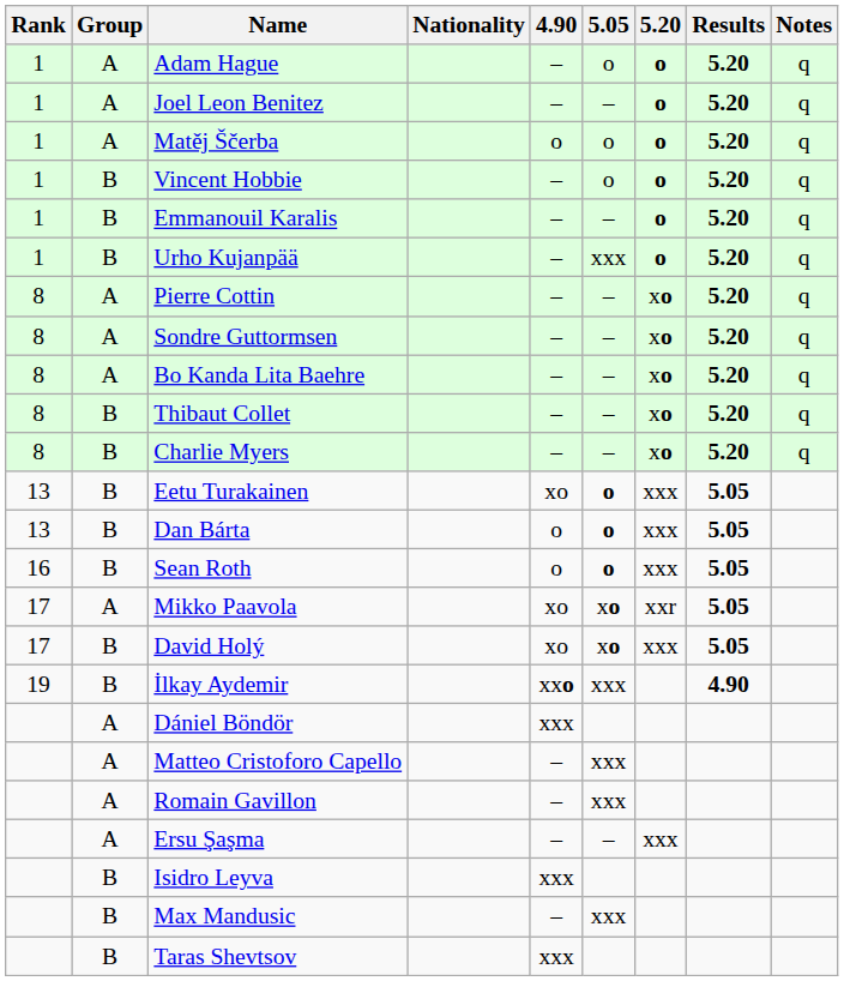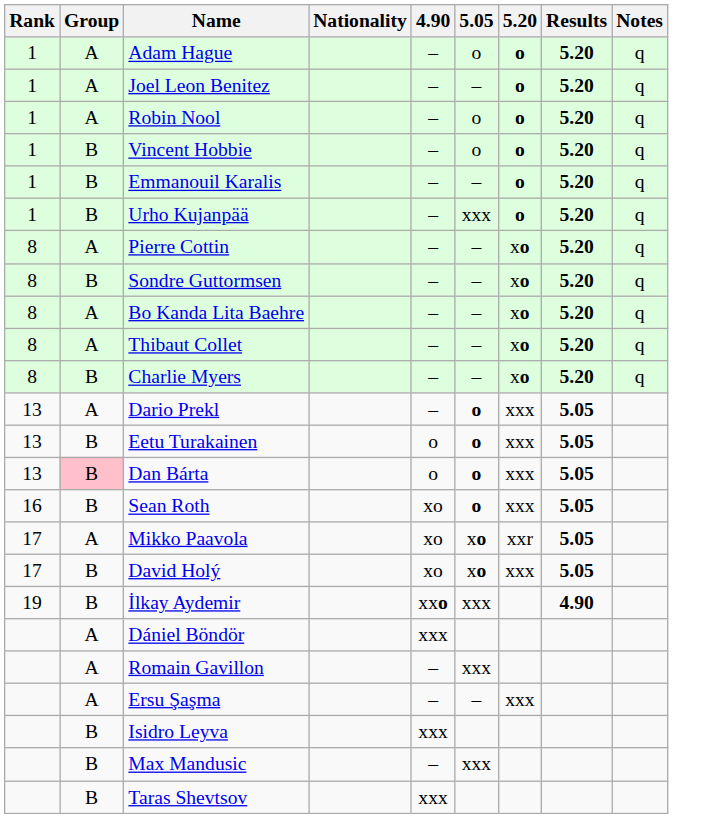+ row: 1 | A | Robin Nool | – | o | o | 5.20 | q
- row: 1 | A | Matěj Ščerba | o | o | o | 5.20 | q
Sondre Guttormsen | Group: A -> B
Thibaut Collet | Group: B -> A
+ row: 13 | A | Dario Prekl | – | o | xxx | 5.05
Eetu Turakainen | 4.90: xo -> o
Dan Bárta | Group: no background -> pink background
Sean Roth | 4.90: o -> xo
- row: A | Matteo Cristoforo Capello | – | xxx
